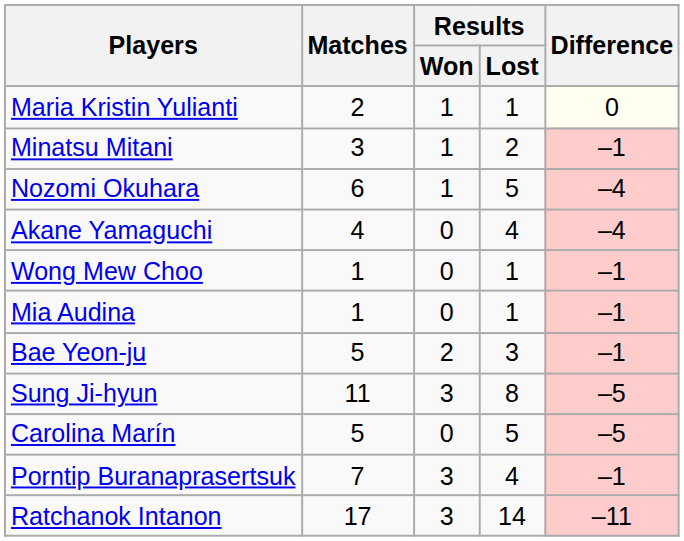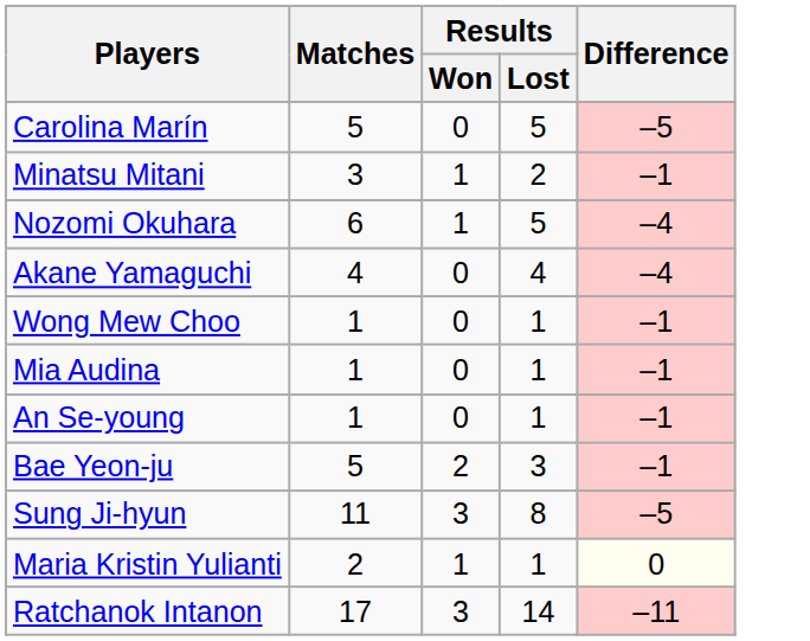rows swapped: Maria Kristin Yulianti <-> Carolina Marín
+ row: An Se-young | 1 | 0 | 1 | –1
- row: Porntip Buranaprasertsuk | 7 | 3 | 4 | –1
